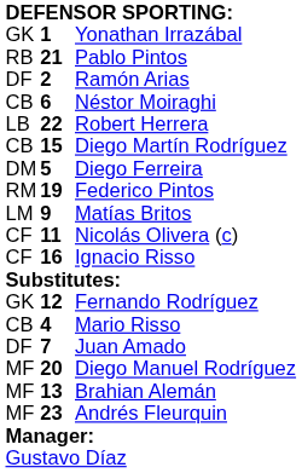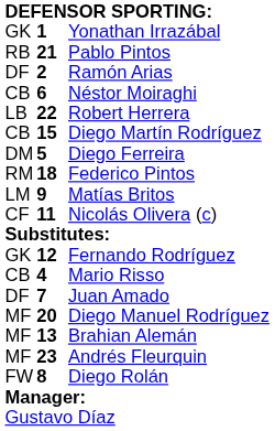Federico Pintos | column 2: 19 -> 18
- row: CF | 16 | Ignacio Risso
+ row: FW | 8 | Diego Rolán
